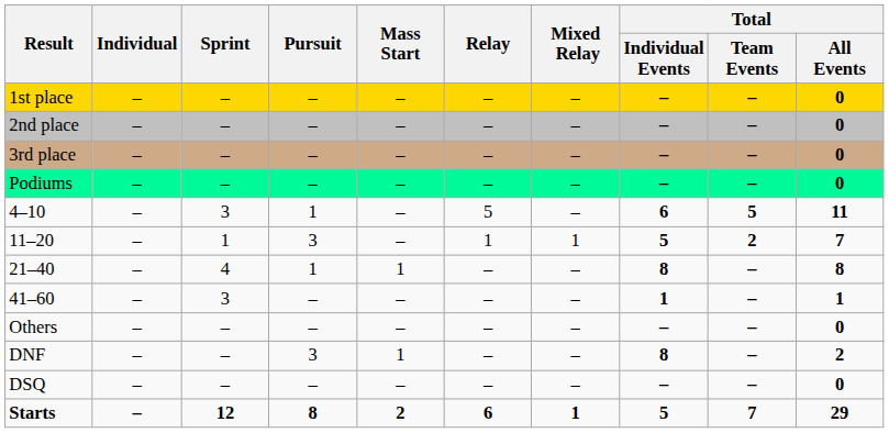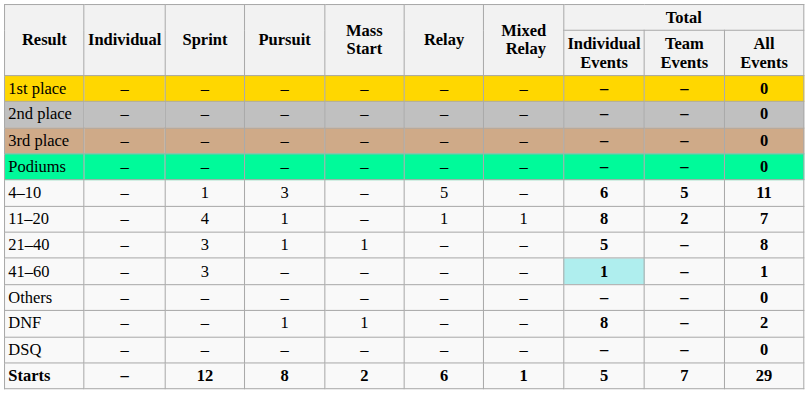4–10 | Sprint: 3 -> 1
4–10 | Pursuit: 1 -> 3
11–20 | Sprint: 1 -> 4
11–20 | Pursuit: 3 -> 1
11–20 | Total / Individual Events: 5 -> 8
21–40 | Sprint: 4 -> 3
21–40 | Total / Individual Events: 8 -> 5
41–60 | Total / Individual Events: no background -> paleturquoise background
DNF | Pursuit: 3 -> 1
